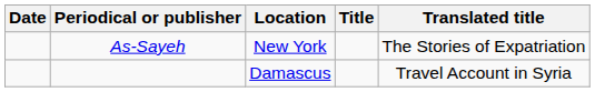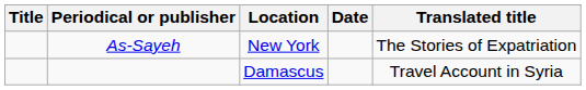columns swapped: Title <-> Date
